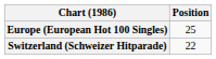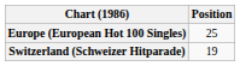Switzerland (Schweizer Hitparade) | Position: 22 -> 19
